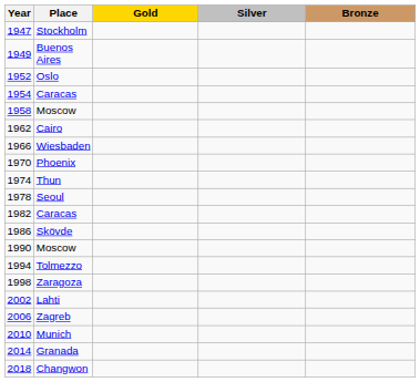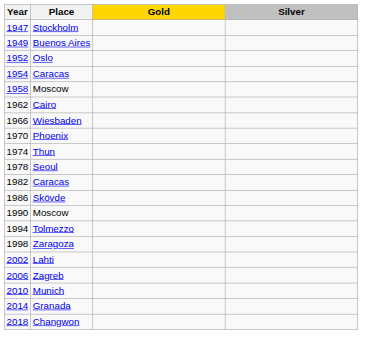- column: Bronze
